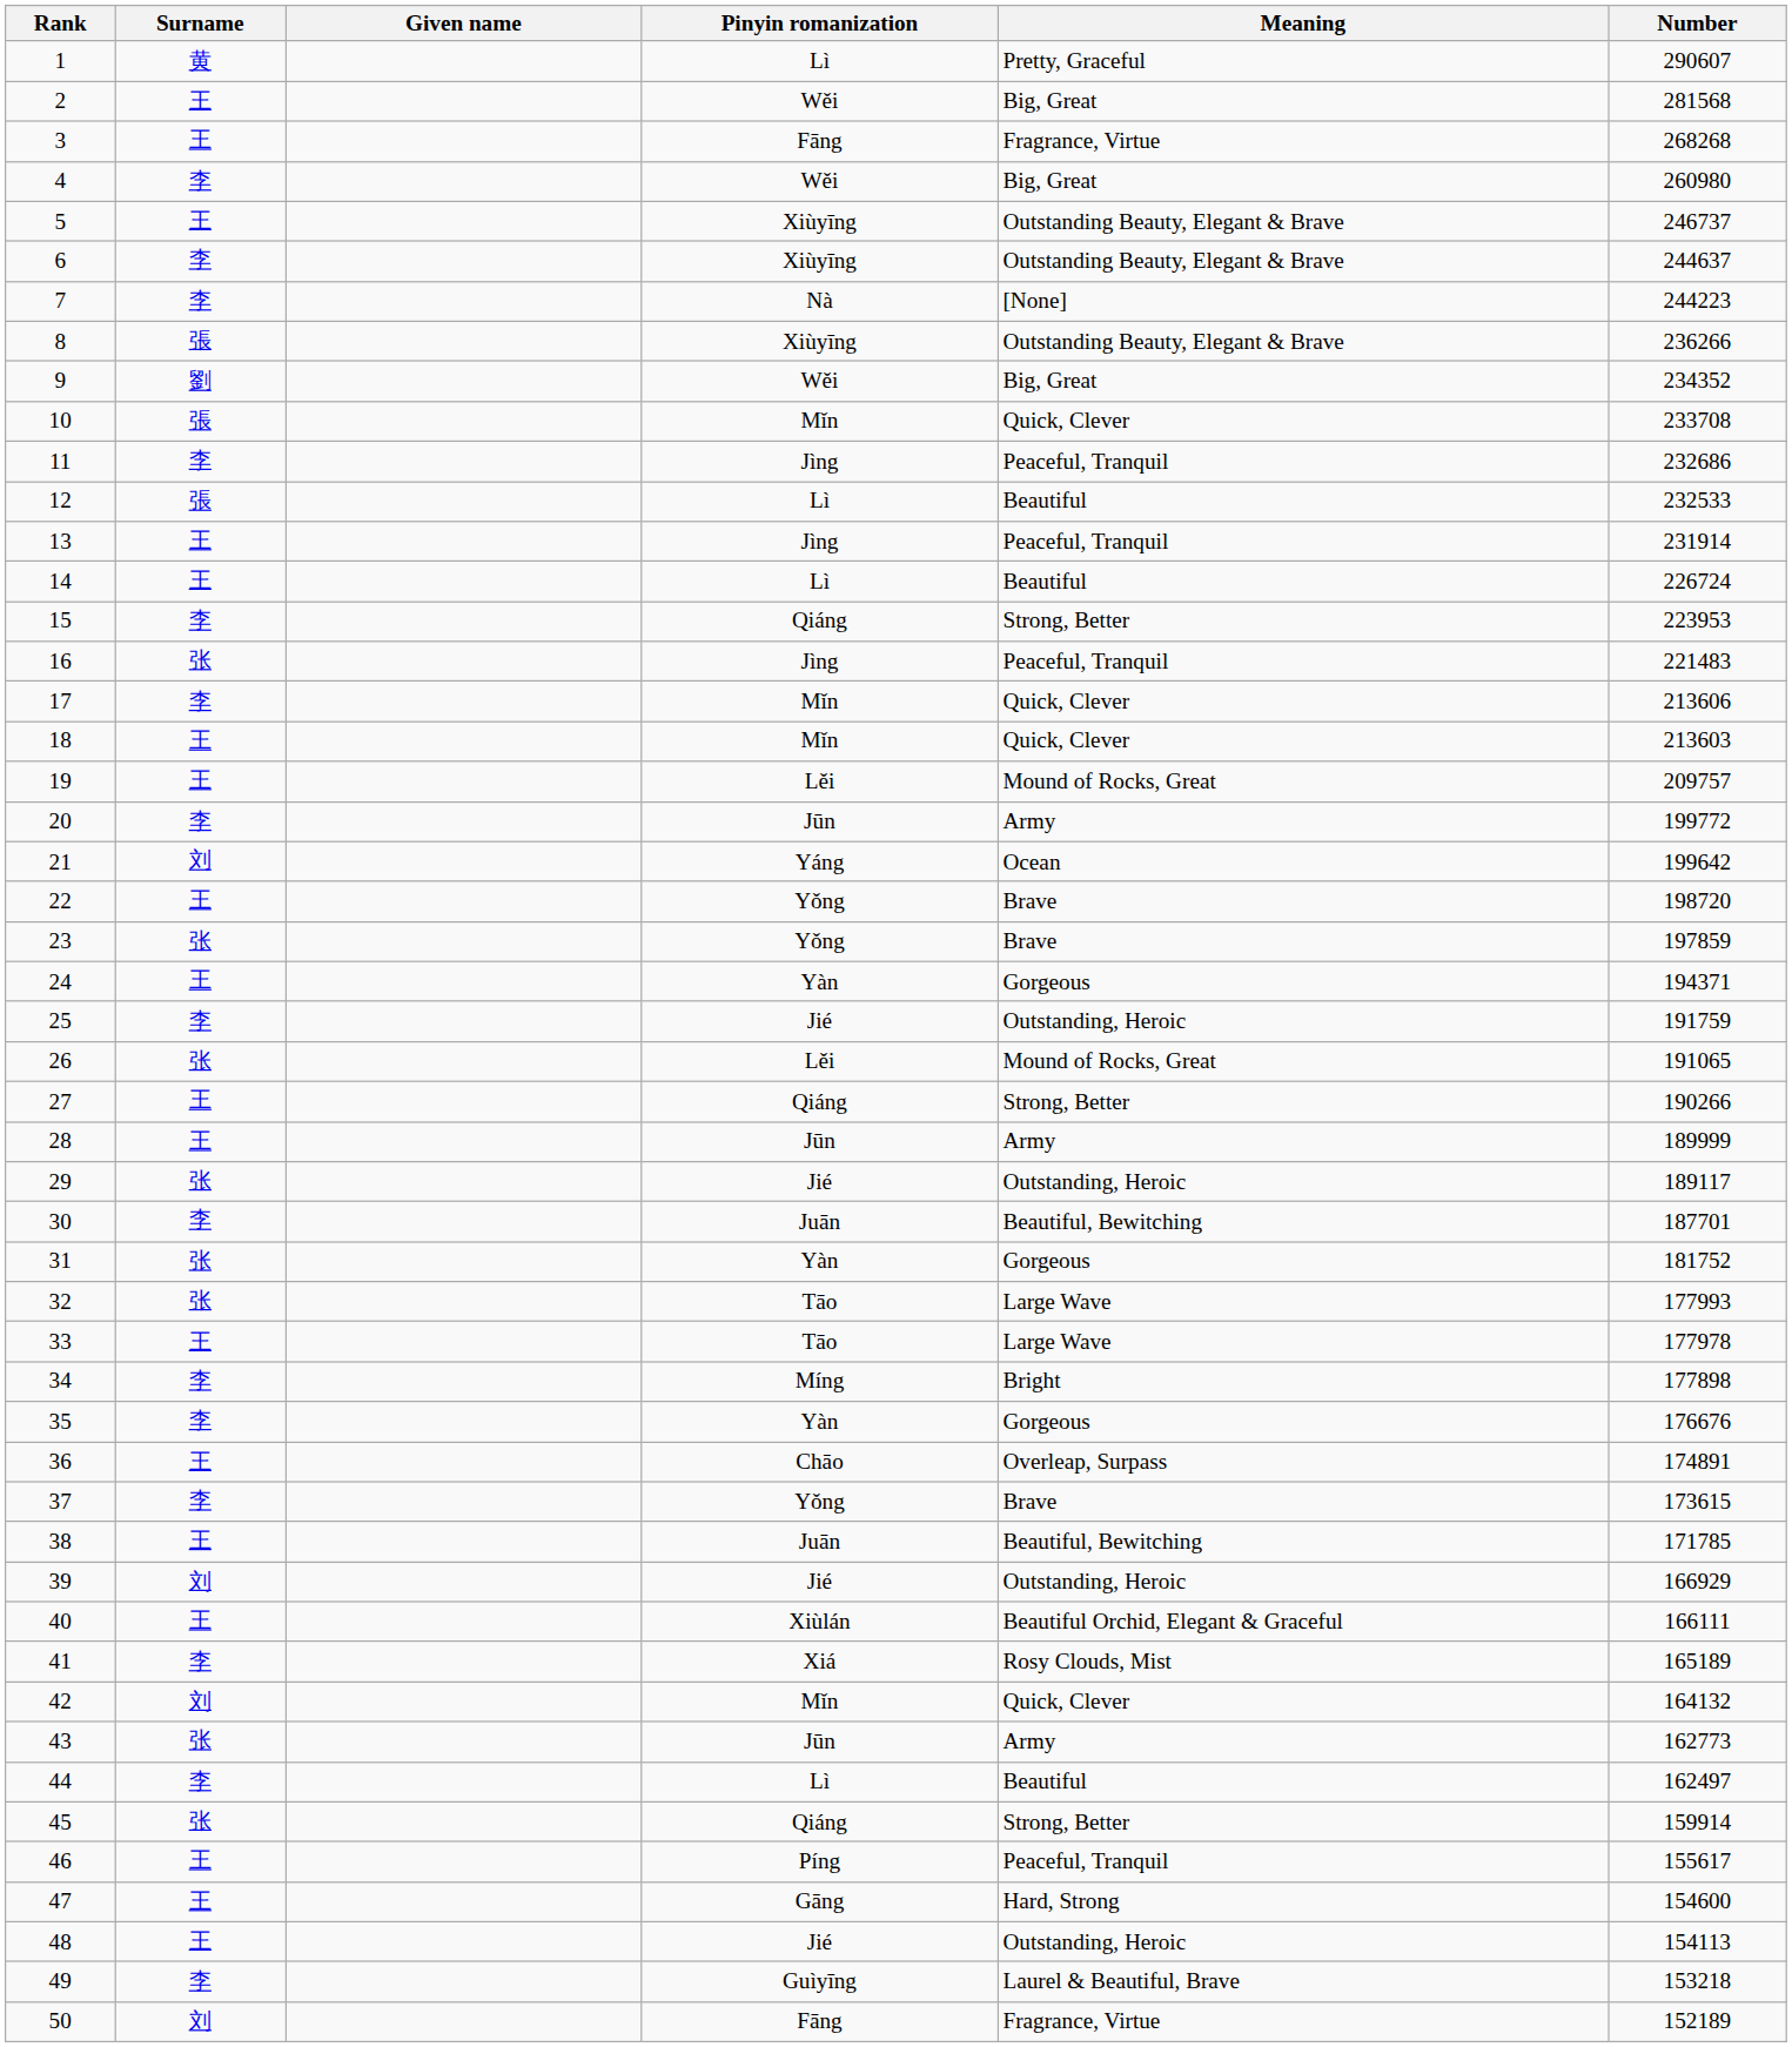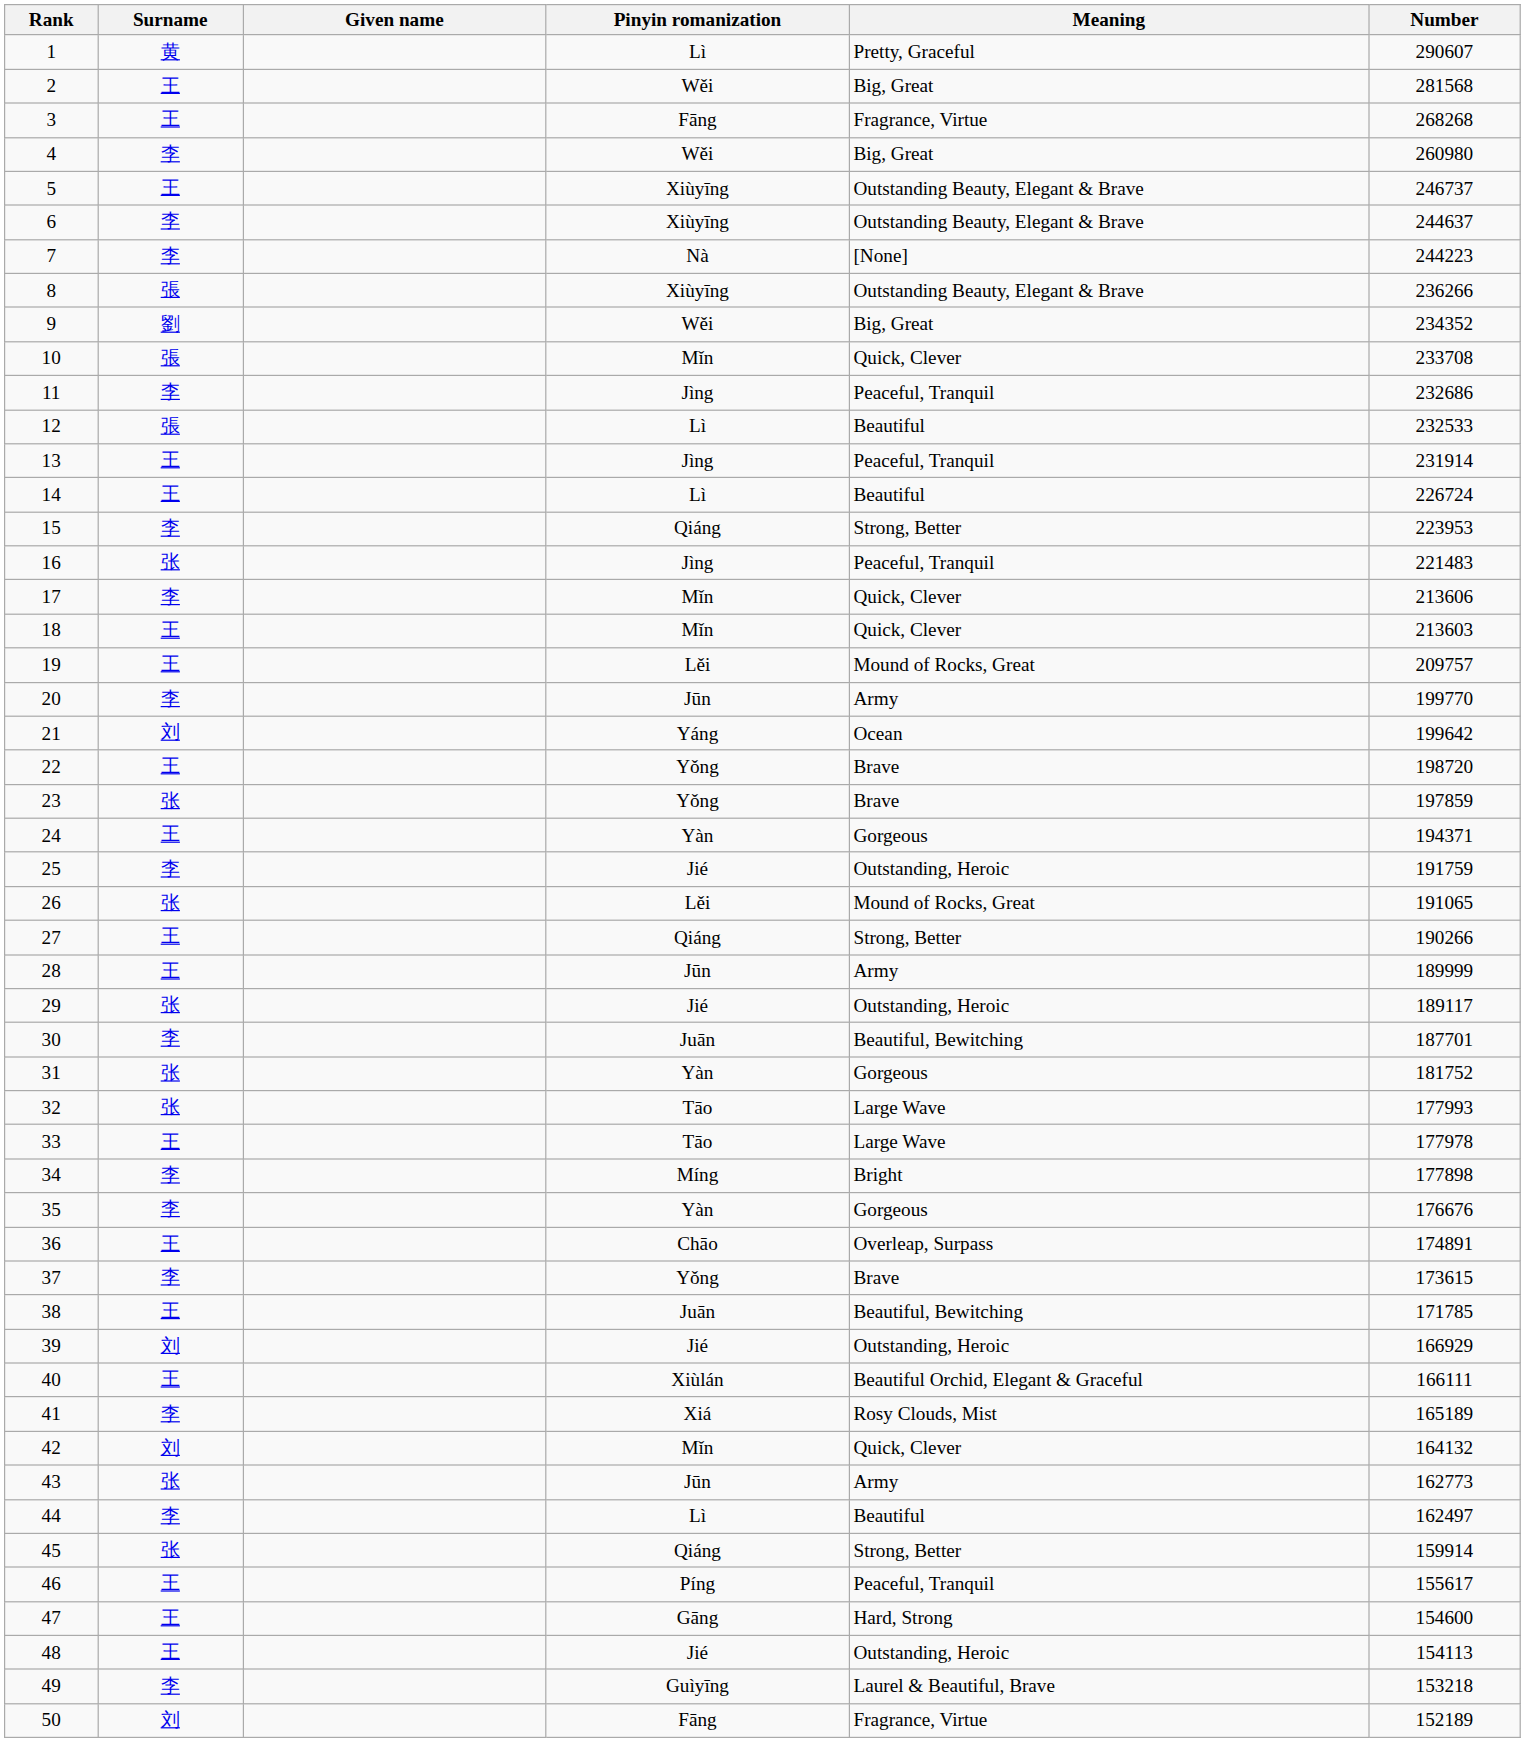20 | Number: 199772 -> 199770
